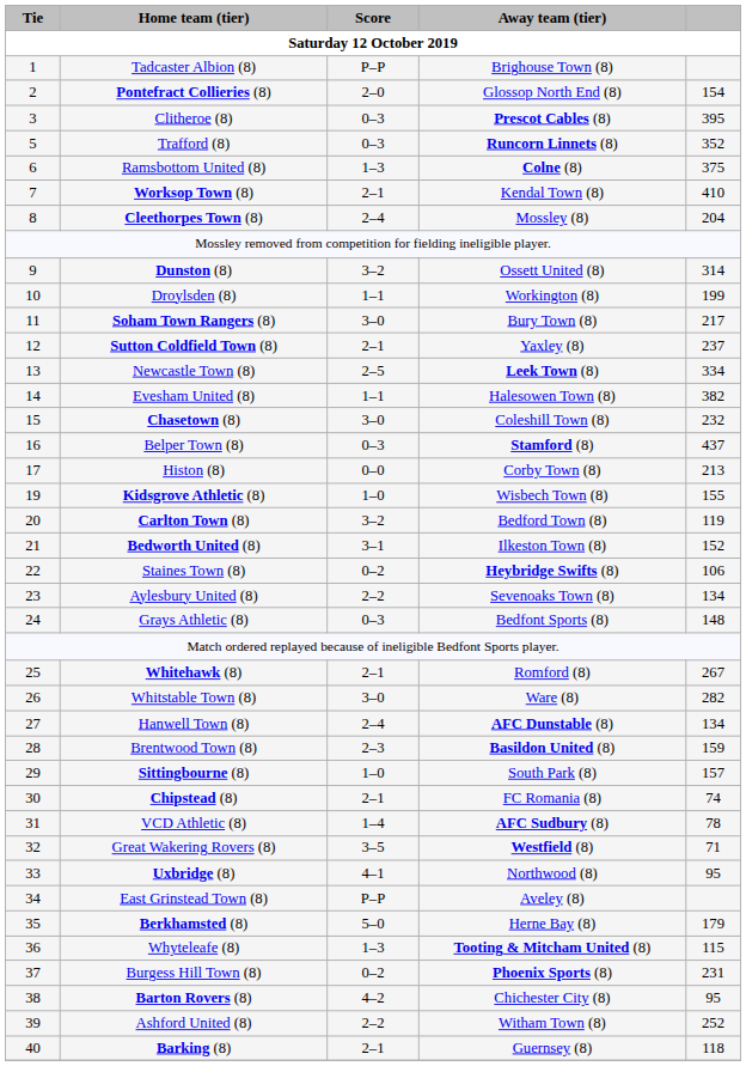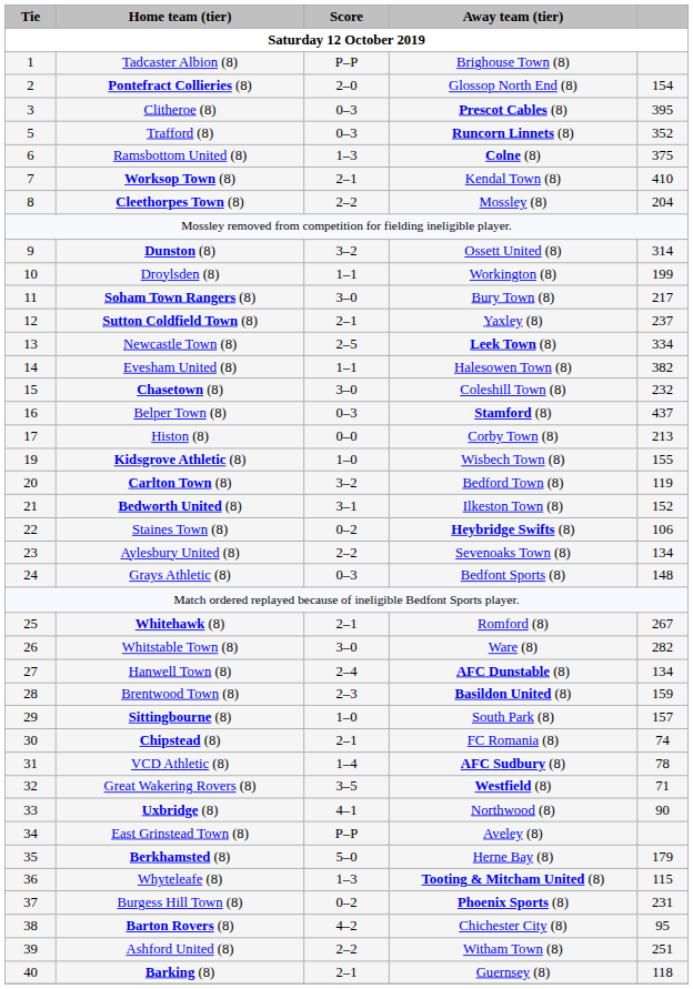Cleethorpes Town (8) | Score: 2–4 -> 2–2
Uxbridge (8) | column 5: 95 -> 90
Ashford United (8) | column 5: 252 -> 251
